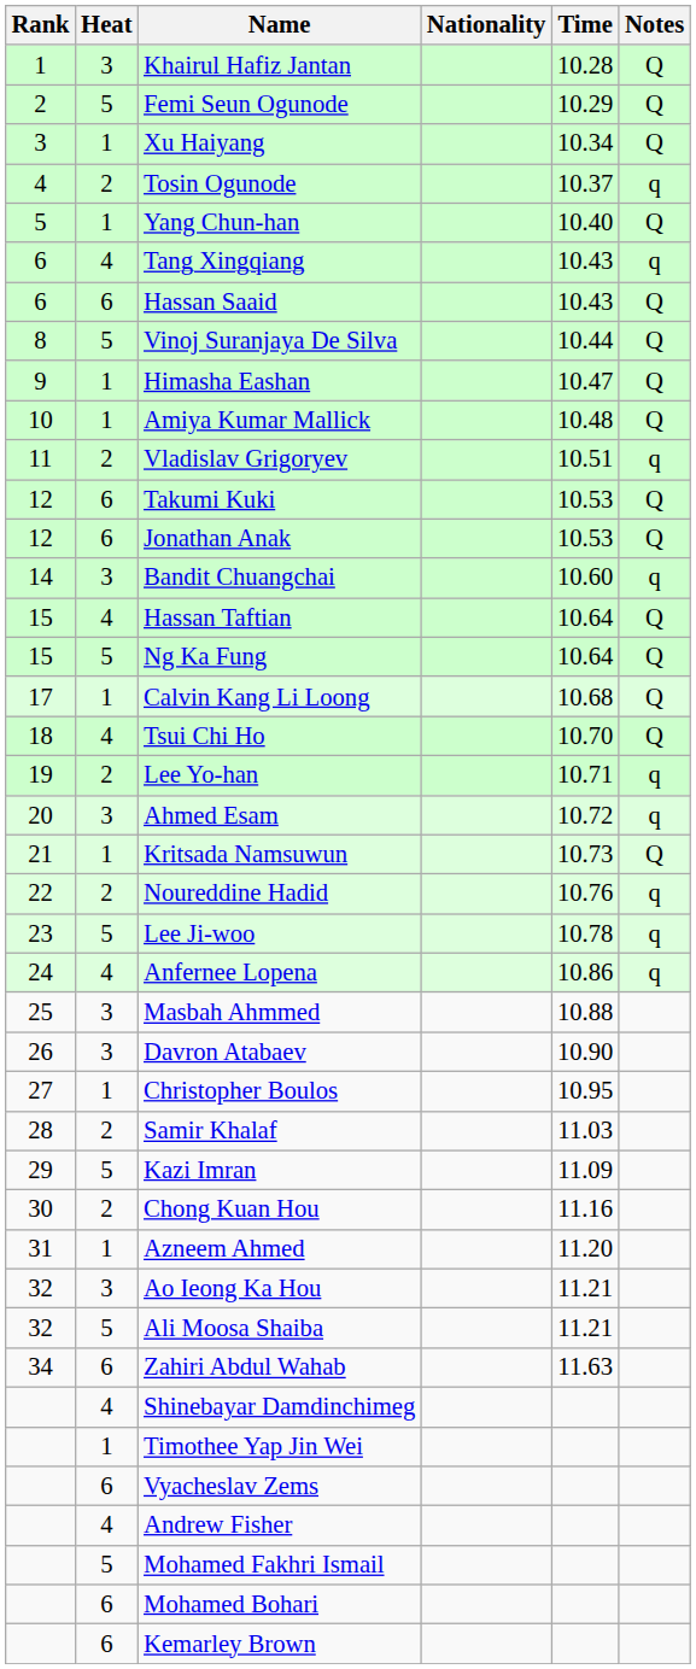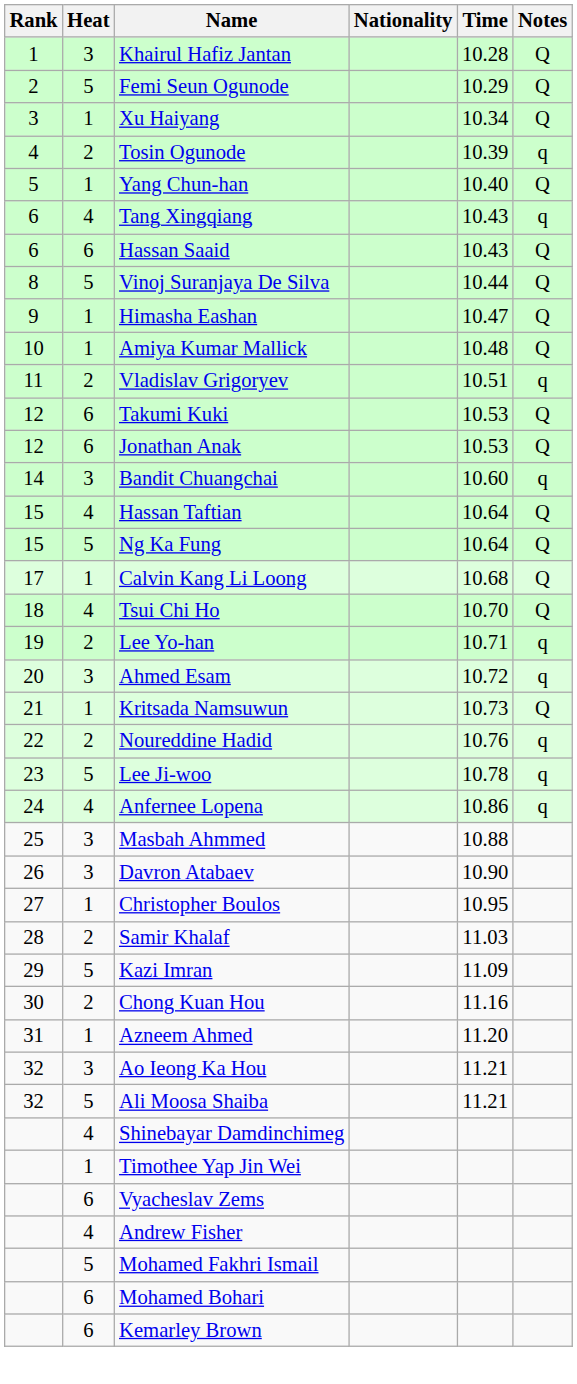Tosin Ogunode | Time: 10.37 -> 10.39
- row: 34 | 6 | Zahiri Abdul Wahab | 11.63
